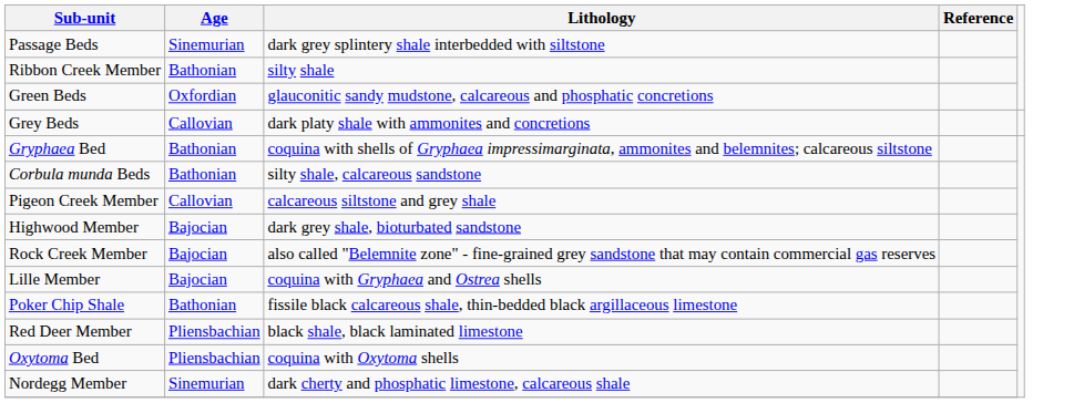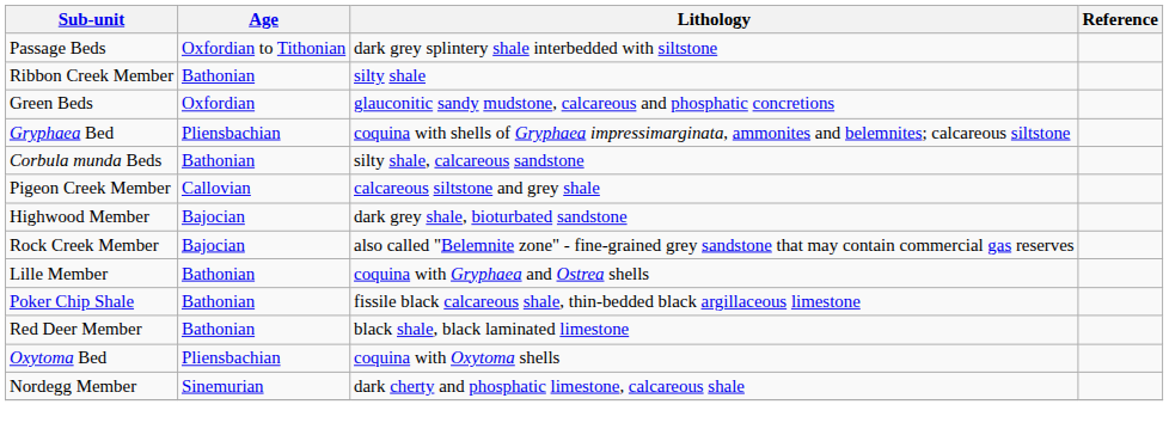Passage Beds | Age: Sinemurian -> Oxfordian to Tithonian
- row: Grey Beds | Callovian | dark platy shale with ammonites and concretions
Gryphaea Bed | Age: Bathonian -> Pliensbachian
Lille Member | Age: Bajocian -> Bathonian
Red Deer Member | Age: Pliensbachian -> Bathonian
